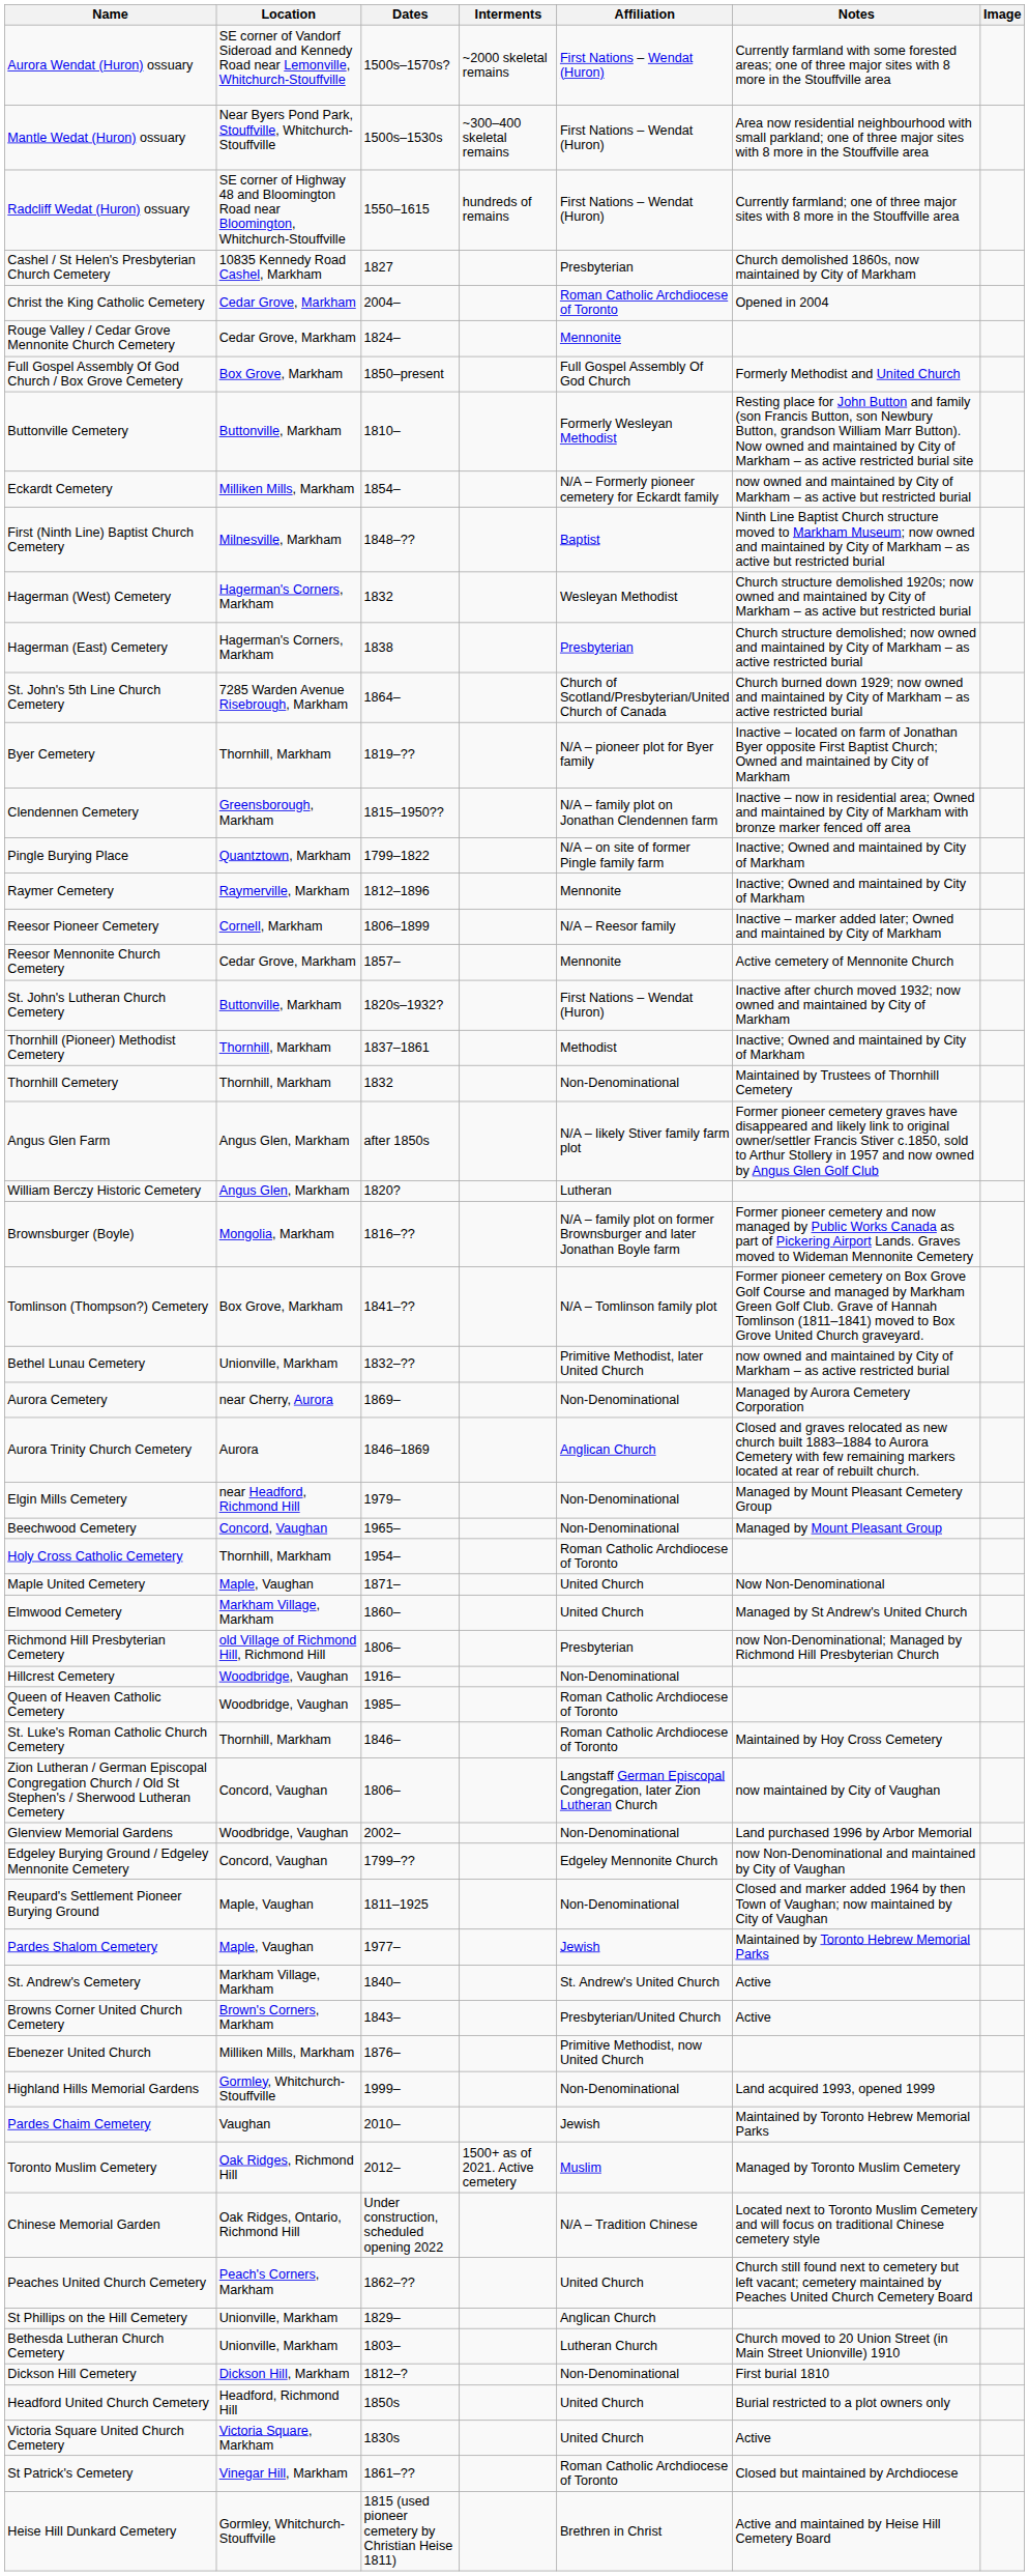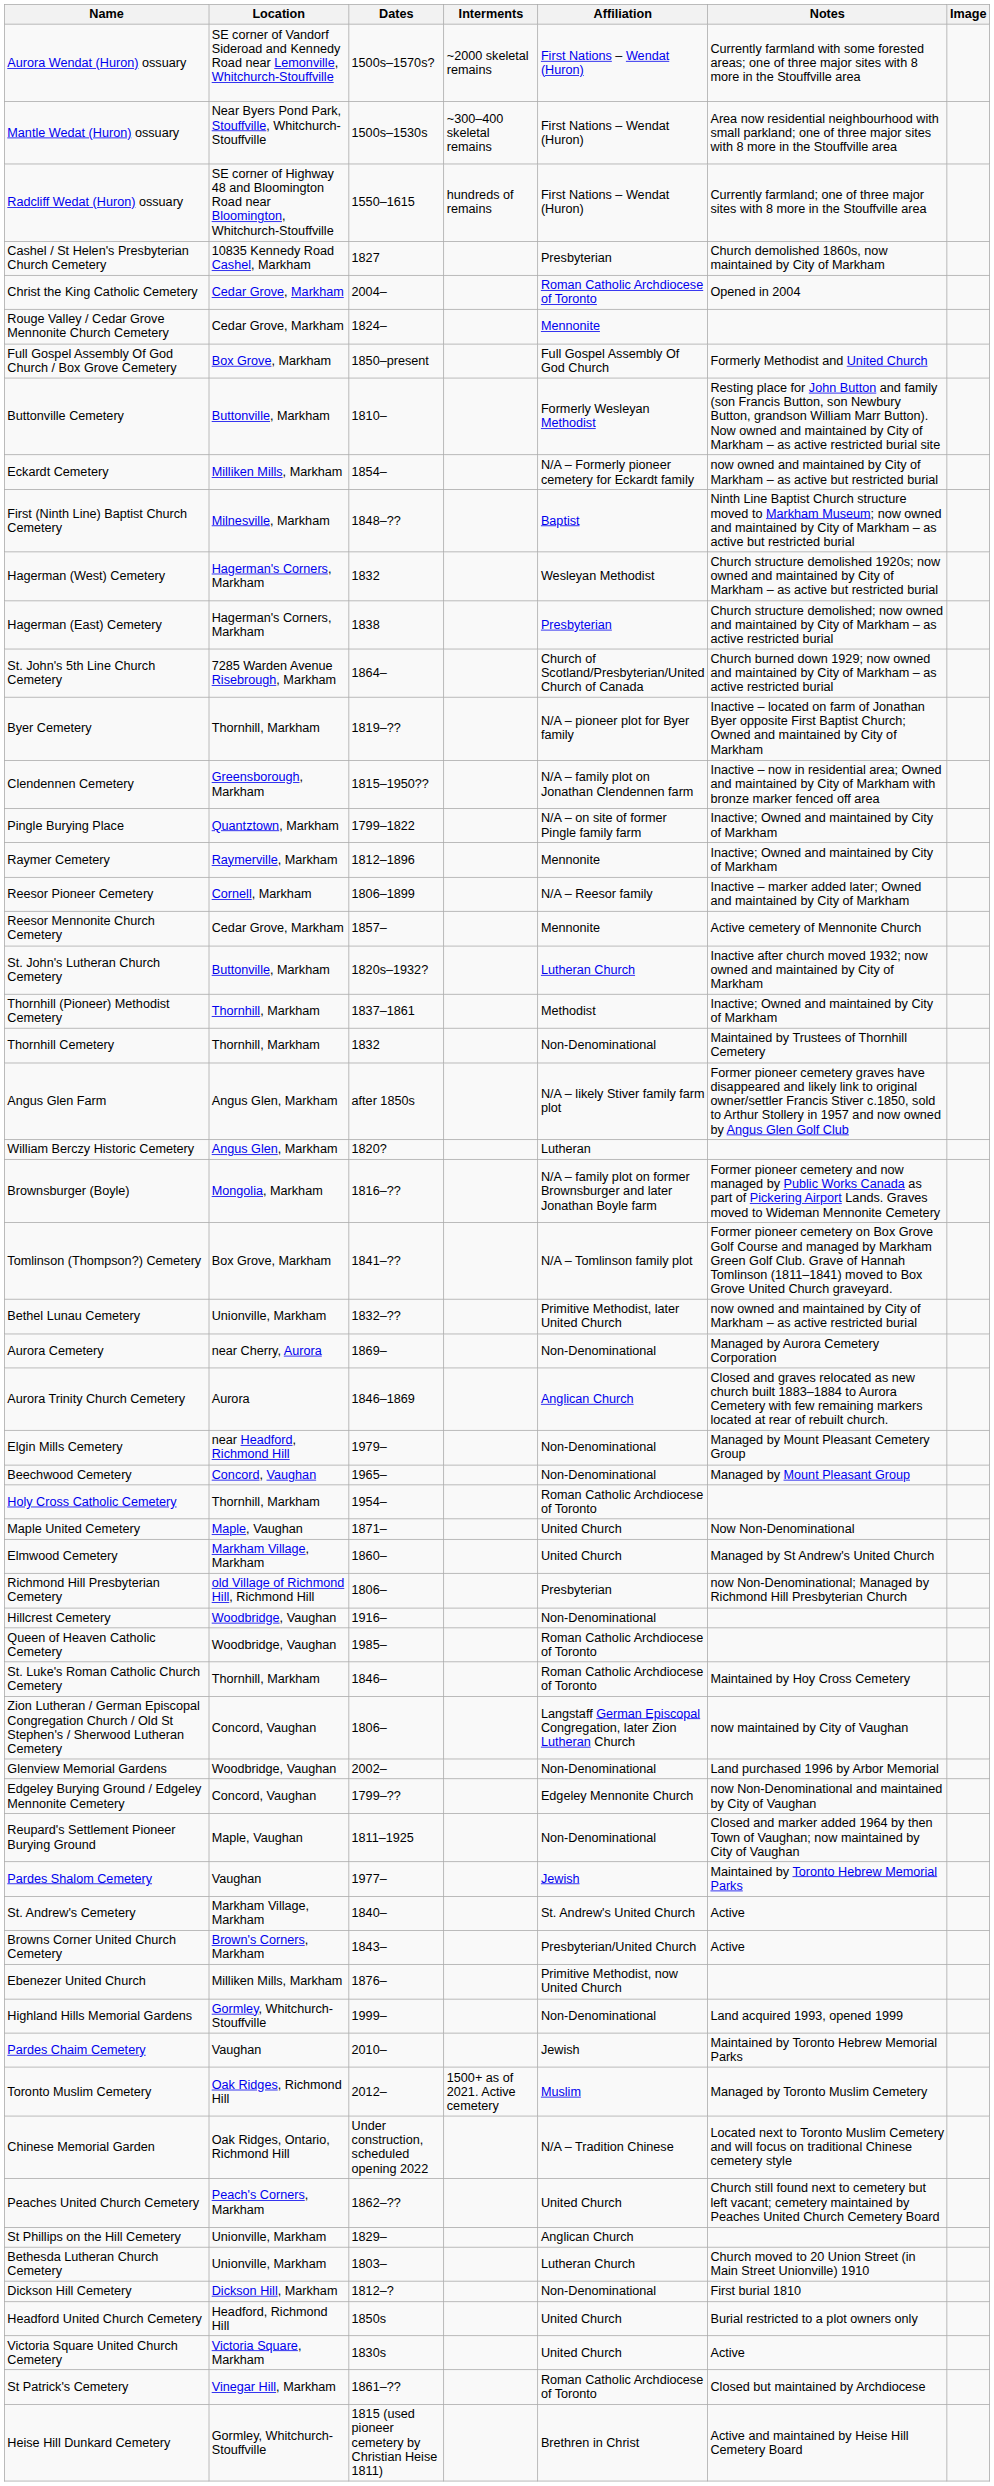St. John's Lutheran Church Cemetery | Affiliation: First Nations – Wendat (Huron) -> Lutheran Church
Pardes Shalom Cemetery | Location: Maple, Vaughan -> Vaughan
